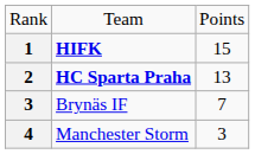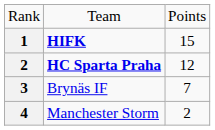HC Sparta Praha | column 3: 13 -> 12
Manchester Storm | column 3: 3 -> 2
